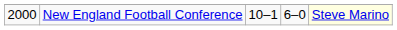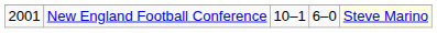New England Football Conference | column 1: 2000 -> 2001
